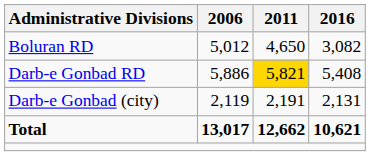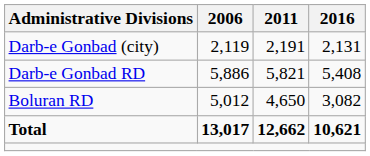rows swapped: Boluran RD <-> Darb-e Gonbad (city)
Darb-e Gonbad RD | 2011: gold background -> no background
